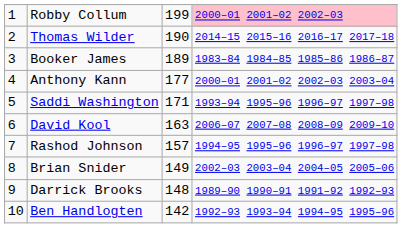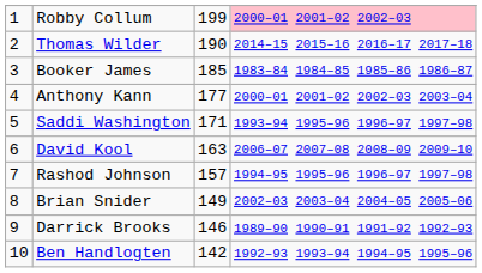Booker James | column 3: 189 -> 185
Darrick Brooks | column 3: 148 -> 146
